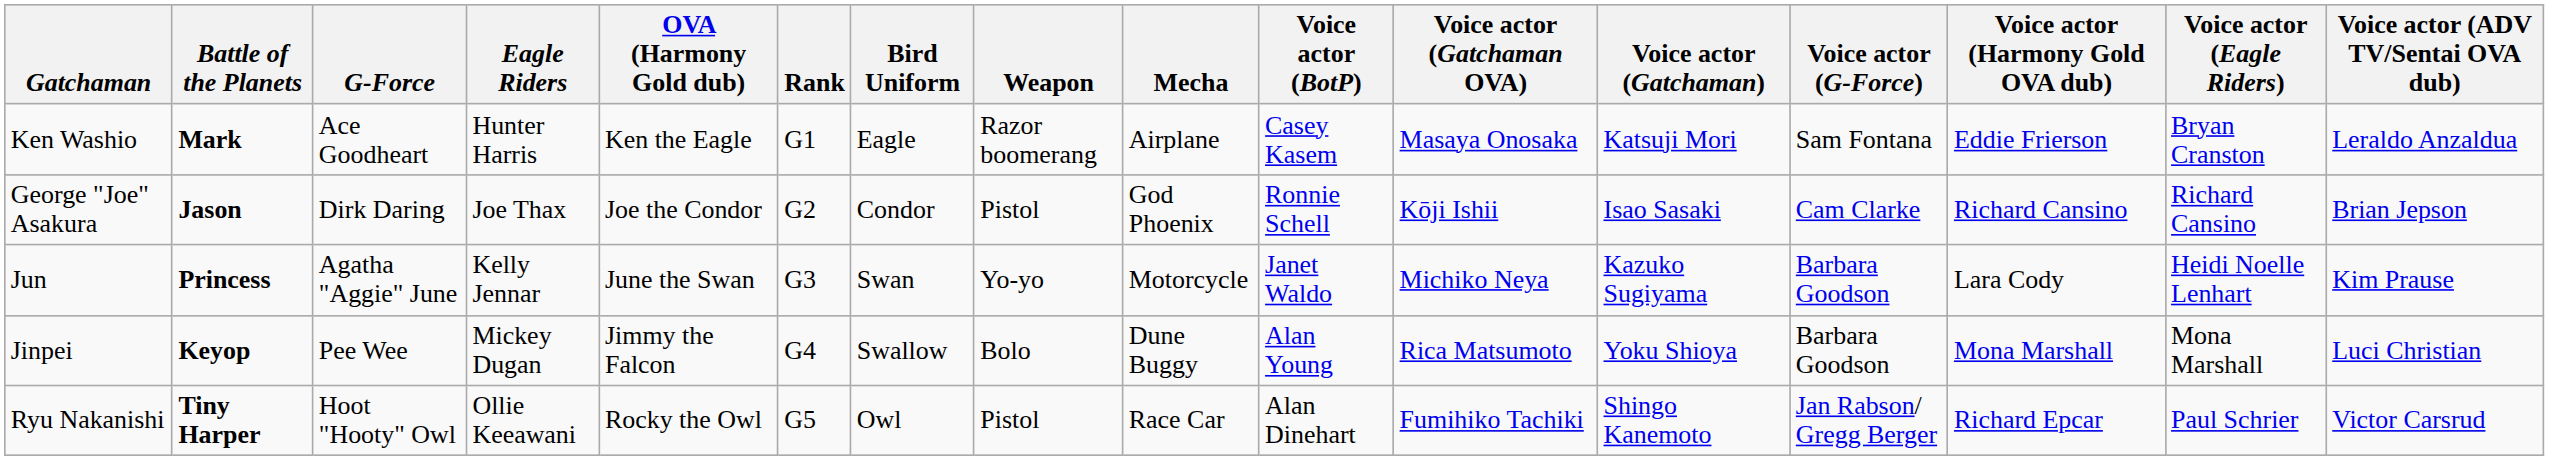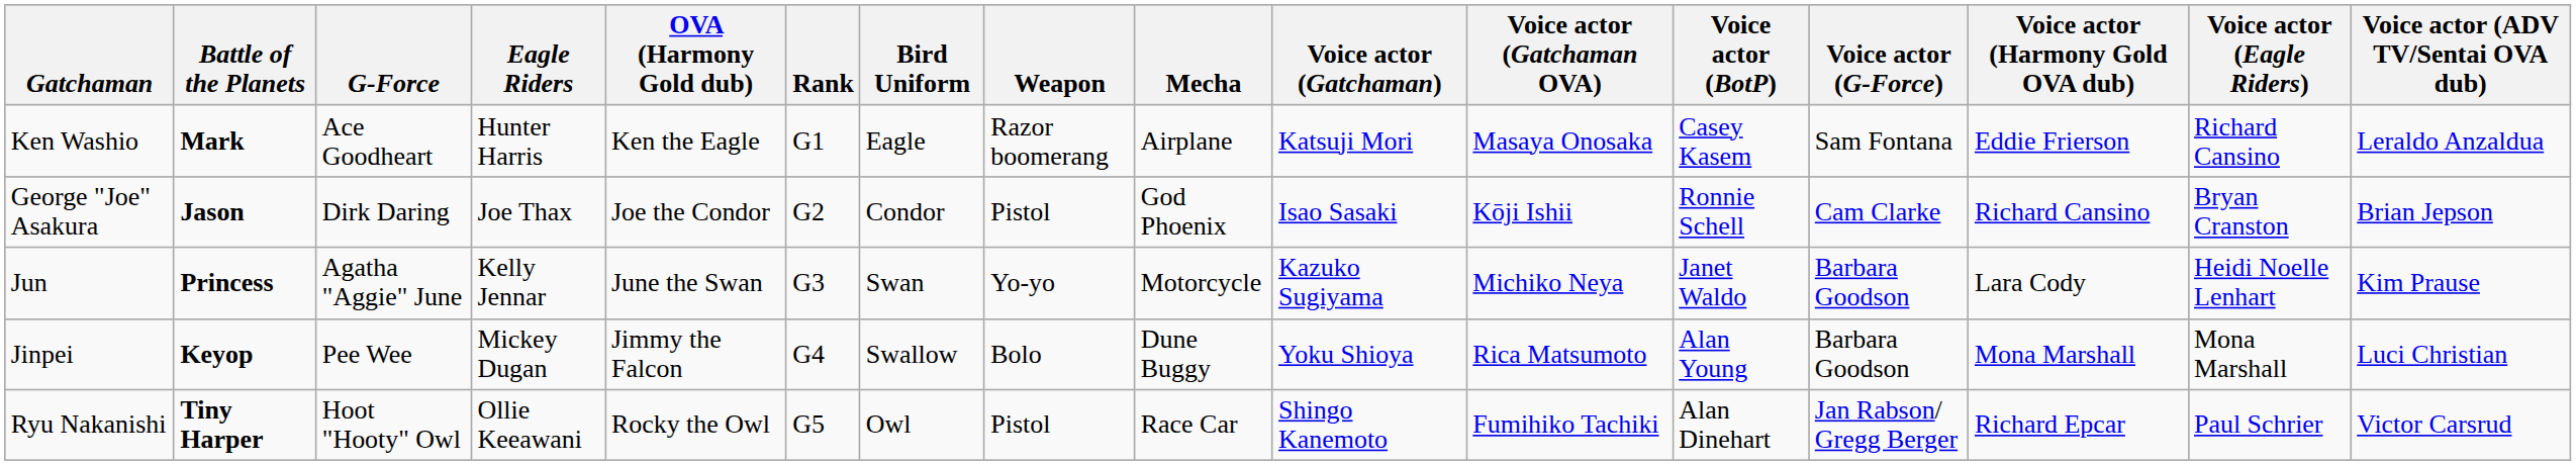columns swapped: Voice actor (Gatchaman) <-> Voice actor (BotP)
Ken Washio | Voice actor (Eagle Riders): Bryan Cranston -> Richard Cansino
George "Joe" Asakura | Voice actor (Eagle Riders): Richard Cansino -> Bryan Cranston
